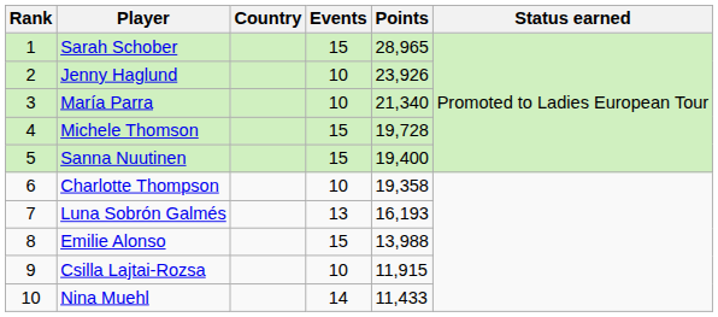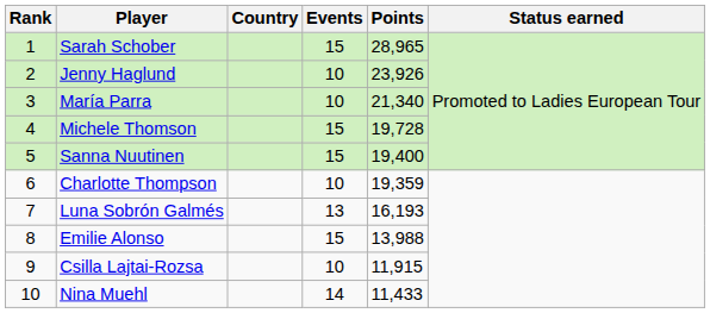Charlotte Thompson | Points: 19,358 -> 19,359
